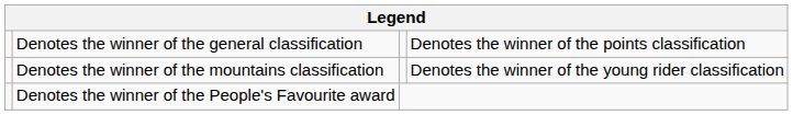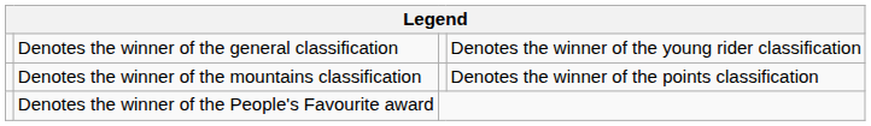Denotes the winner of the general classification | column 4: Denotes the winner of the points classification -> Denotes the winner of the young rider classification
Denotes the winner of the mountains classification | column 4: Denotes the winner of the young rider classification -> Denotes the winner of the points classification
